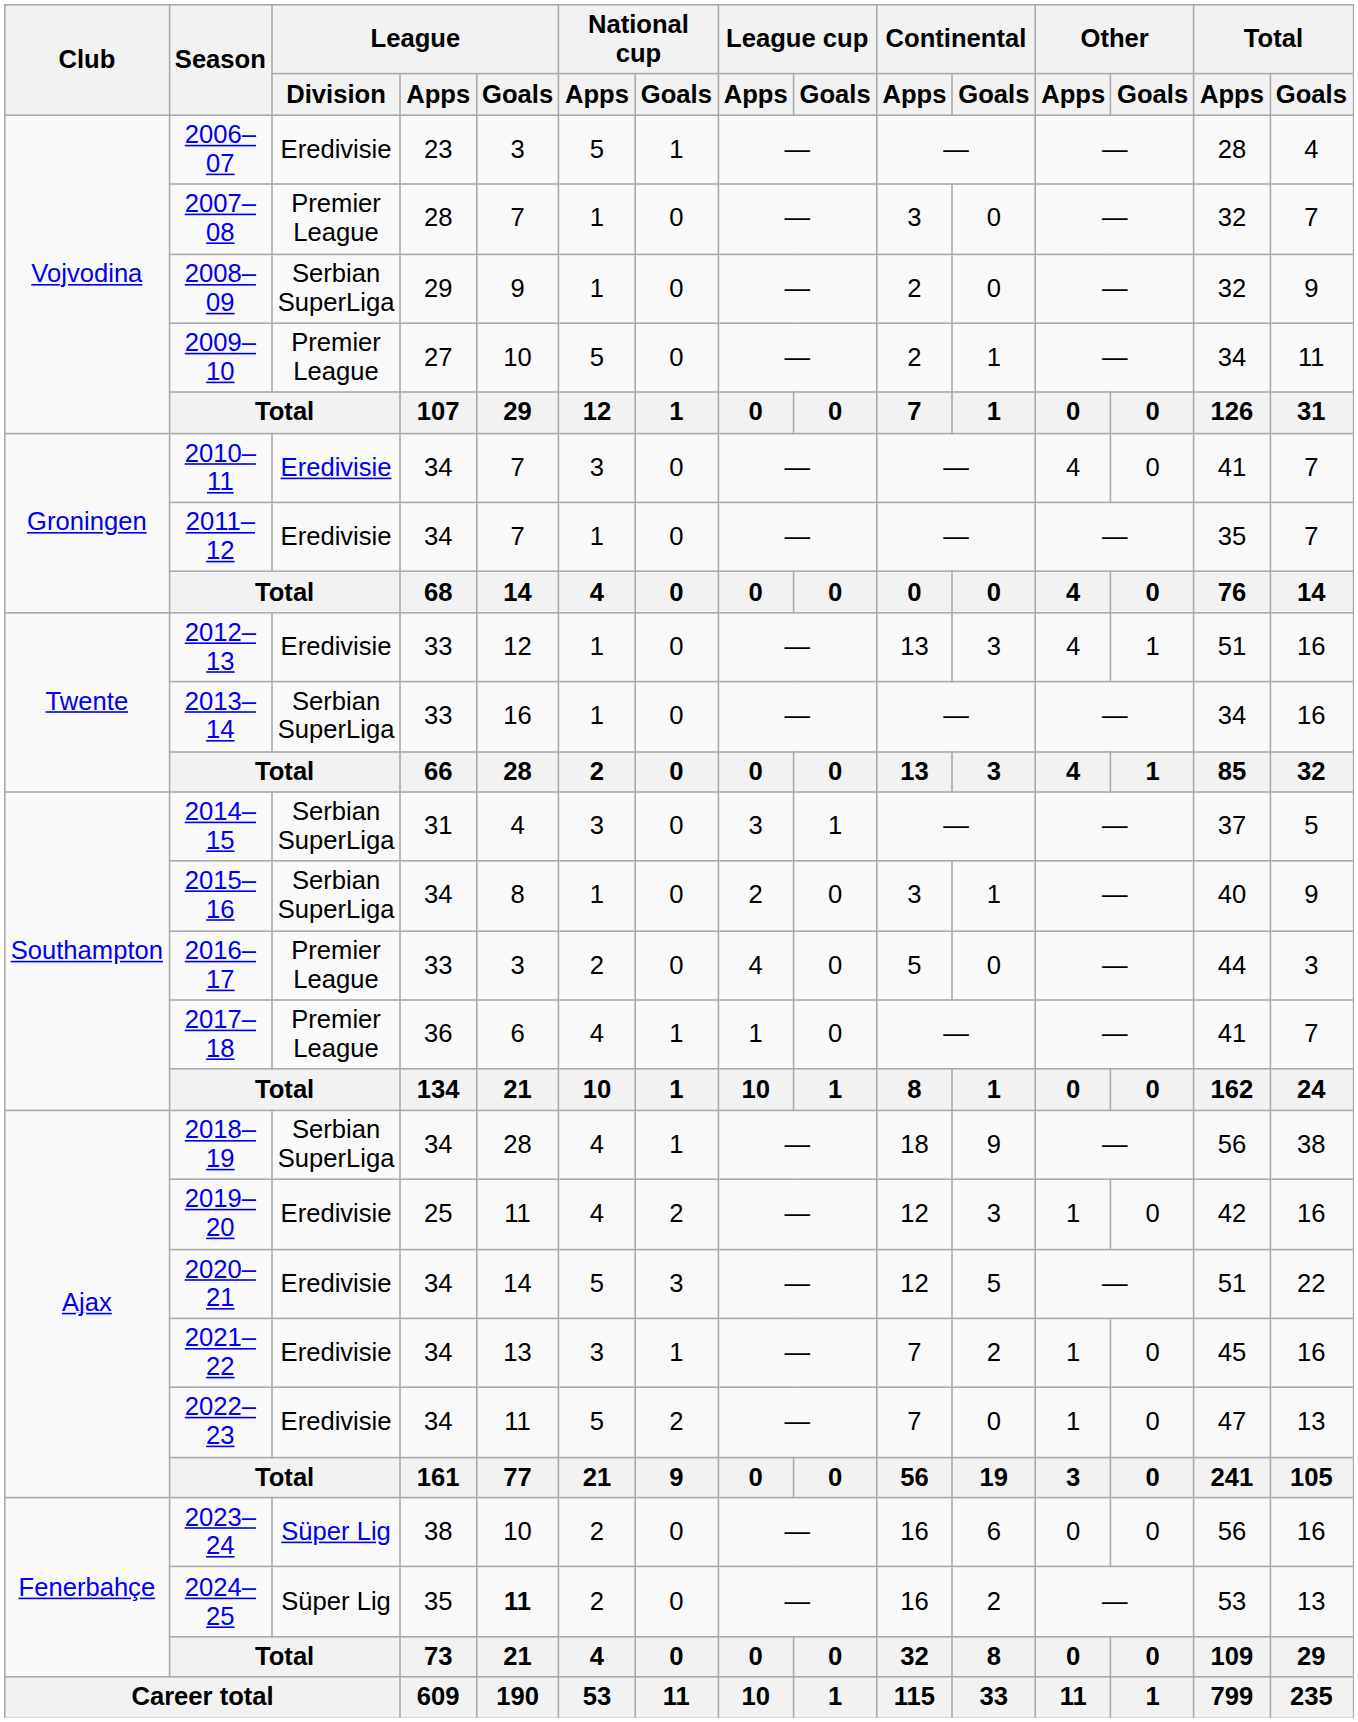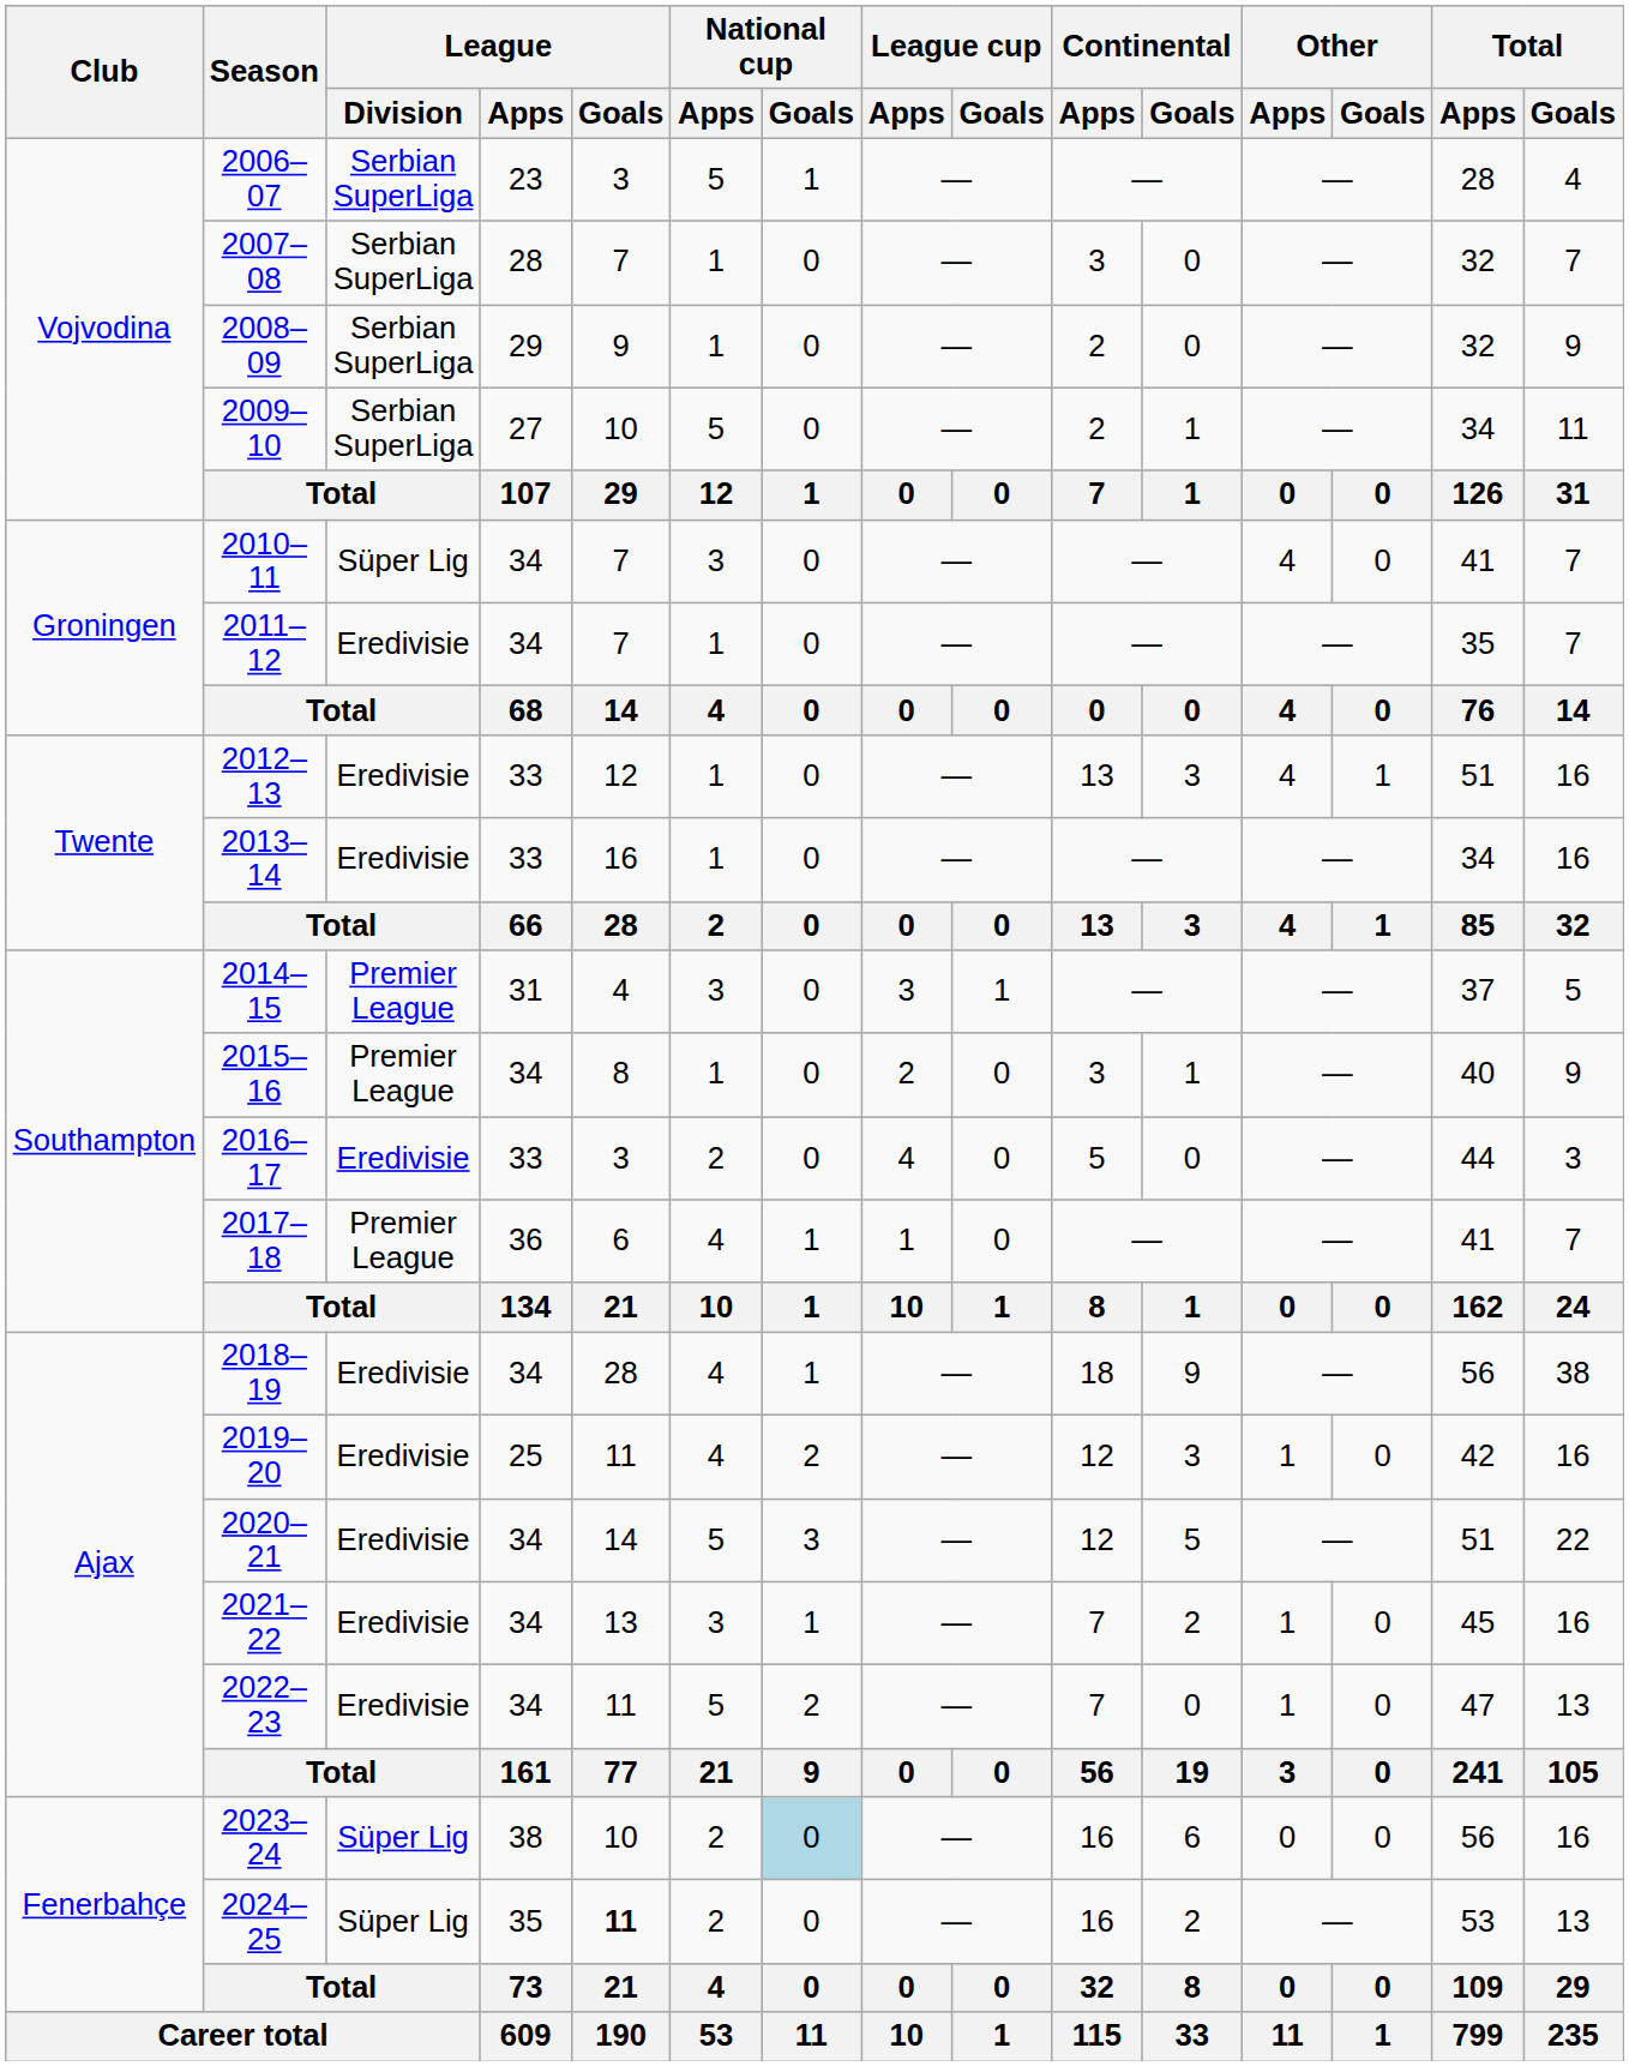2006–07 | League / Division: Eredivisie -> Serbian SuperLiga
2007–08 | League / Division: Premier League -> Serbian SuperLiga
2009–10 | League / Division: Premier League -> Serbian SuperLiga
2010–11 | League / Division: Eredivisie -> Süper Lig
2013–14 | League / Division: Serbian SuperLiga -> Eredivisie
2014–15 | League / Division: Serbian SuperLiga -> Premier League
2015–16 | League / Division: Serbian SuperLiga -> Premier League
2016–17 | League / Division: Premier League -> Eredivisie
2018–19 | League / Division: Serbian SuperLiga -> Eredivisie
2023–24 | National cup / Goals: no background -> lightblue background
